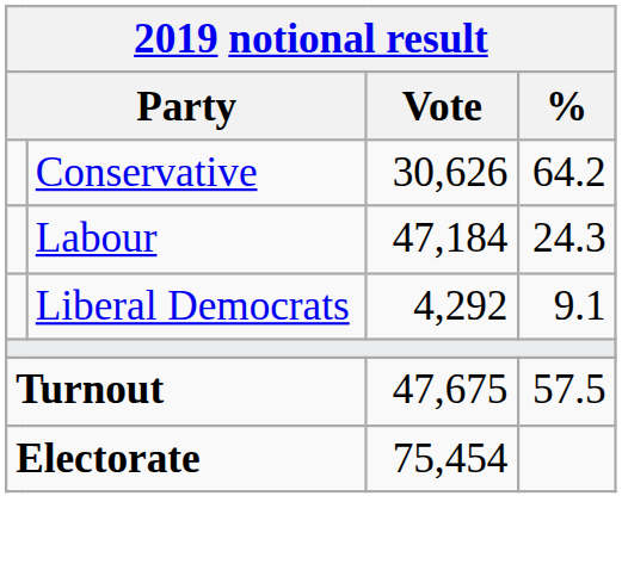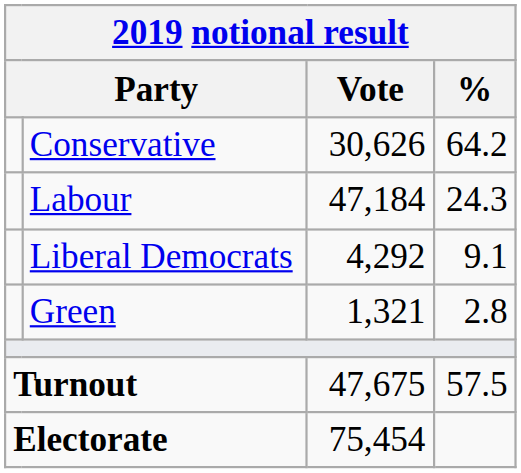+ row: Green | 1,321 | 2.8
